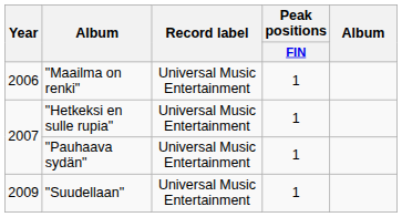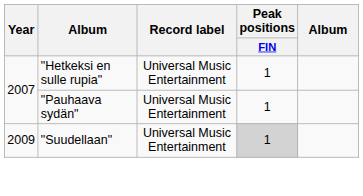- row: 2006 | "Maailma on renki" | Universal Music Entertainment | 1
"Suudellaan" | Peak positions / FIN: no background -> lightgrey background
